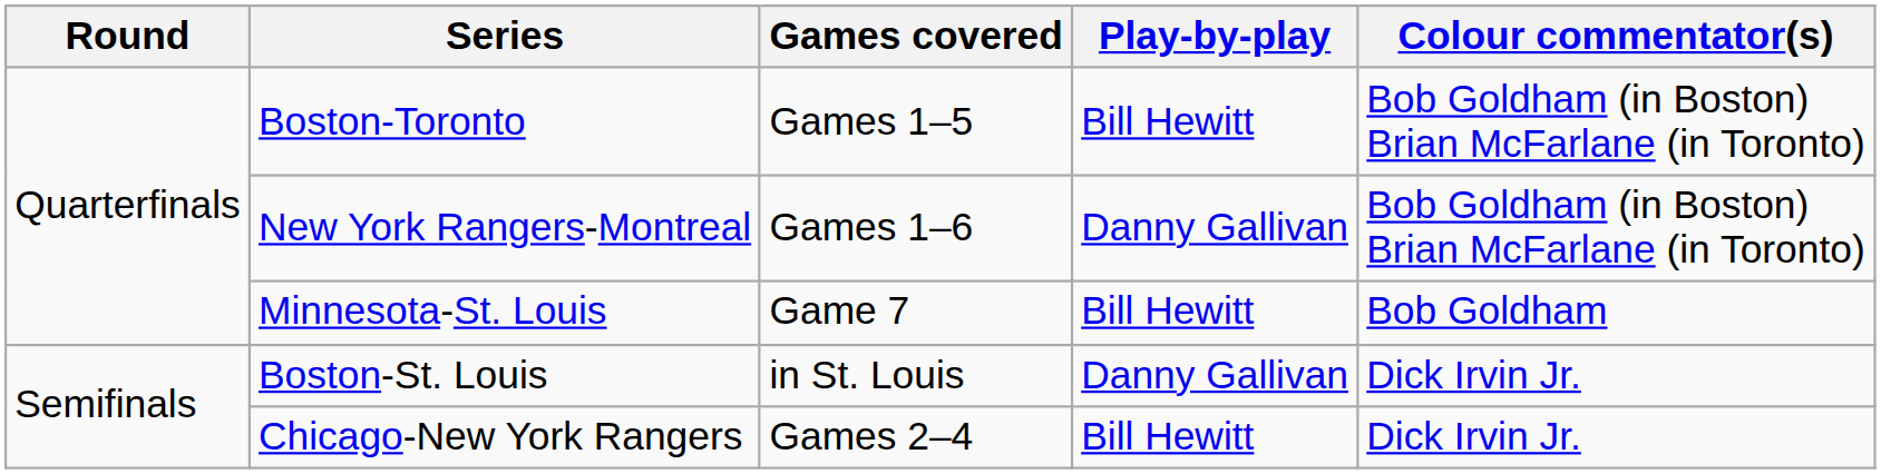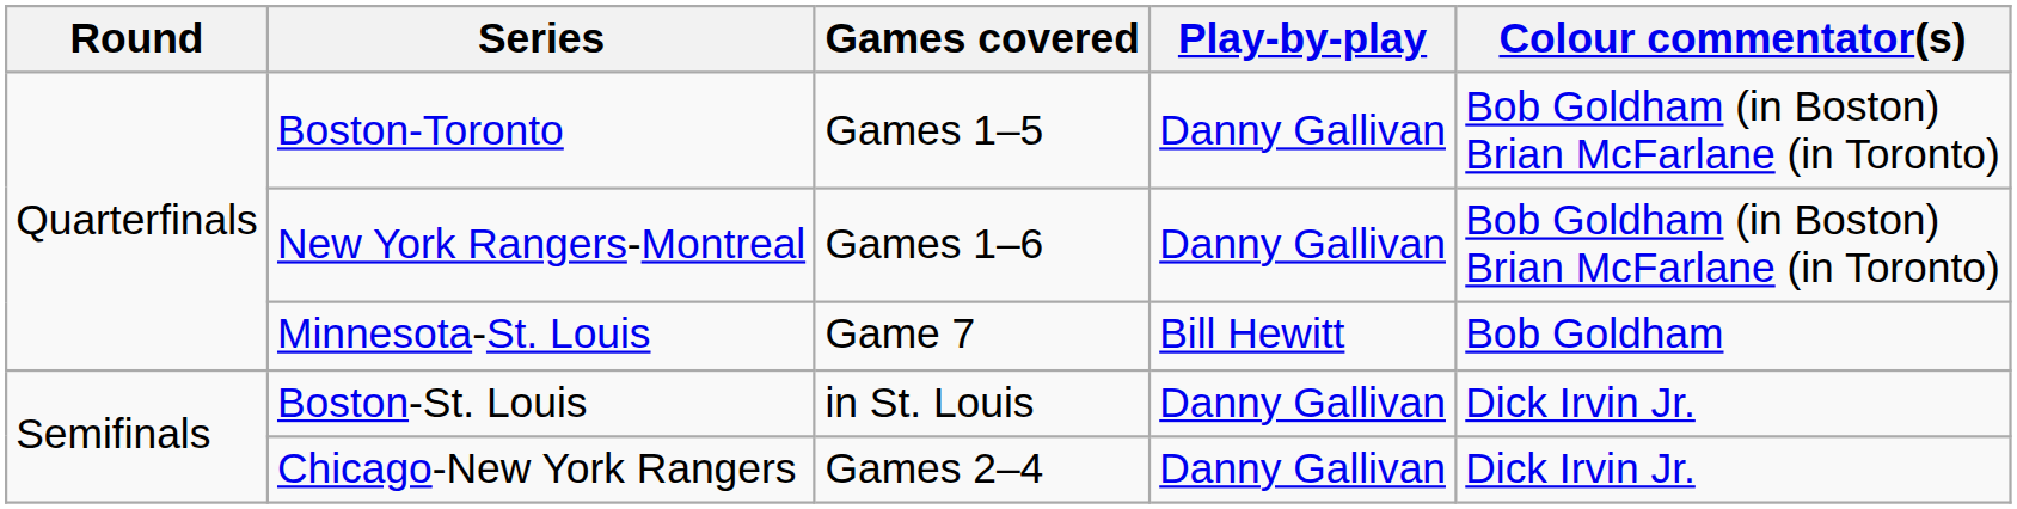Boston-Toronto | Play-by-play: Bill Hewitt -> Danny Gallivan
Chicago-New York Rangers | Play-by-play: Bill Hewitt -> Danny Gallivan
